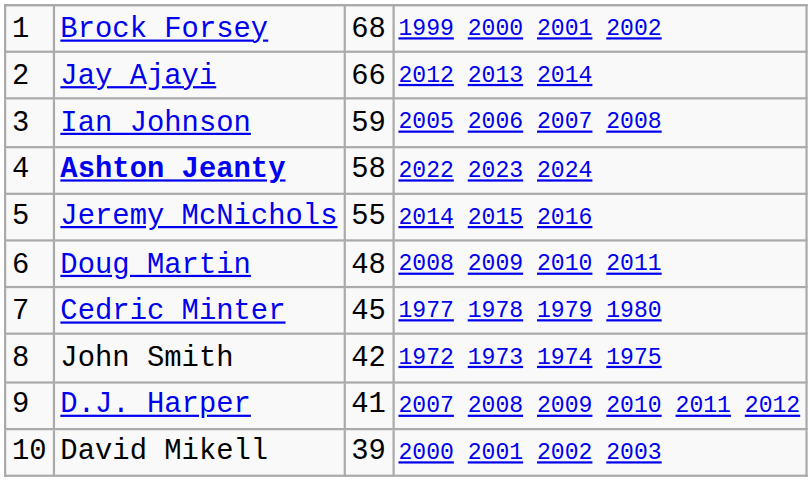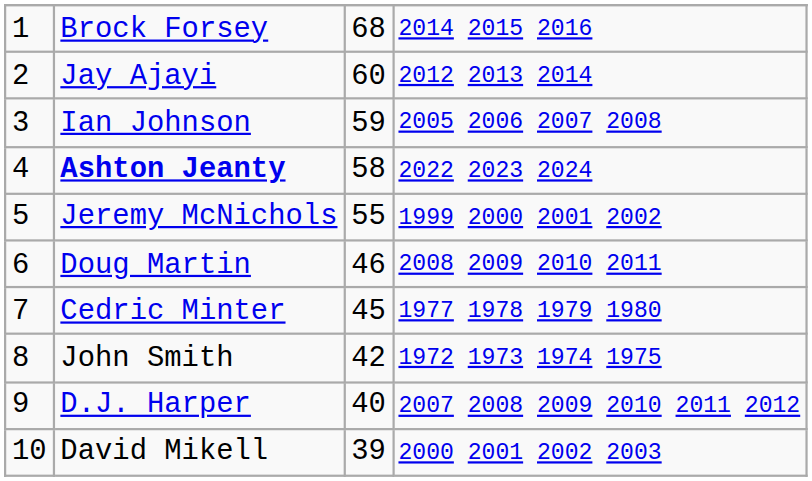Brock Forsey | column 4: 1999 2000 2001 2002 -> 2014 2015 2016
Jay Ajayi | column 3: 66 -> 60
Jeremy McNichols | column 4: 2014 2015 2016 -> 1999 2000 2001 2002
Doug Martin | column 3: 48 -> 46
D.J. Harper | column 3: 41 -> 40
